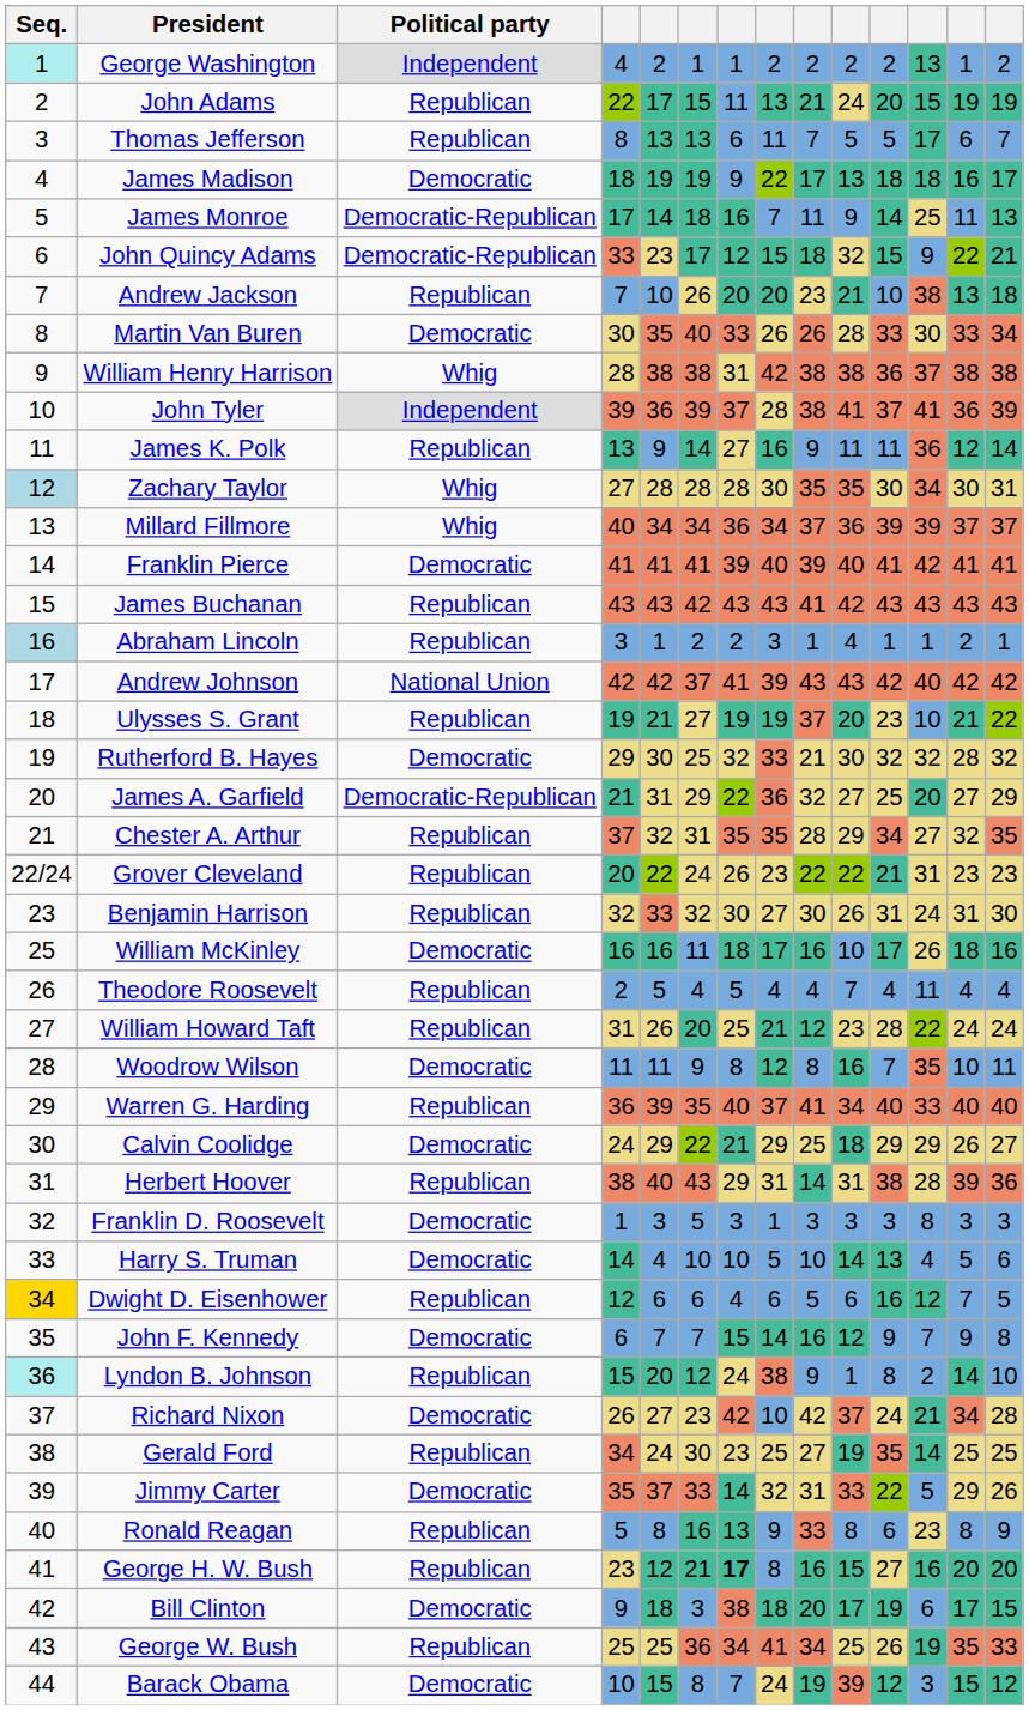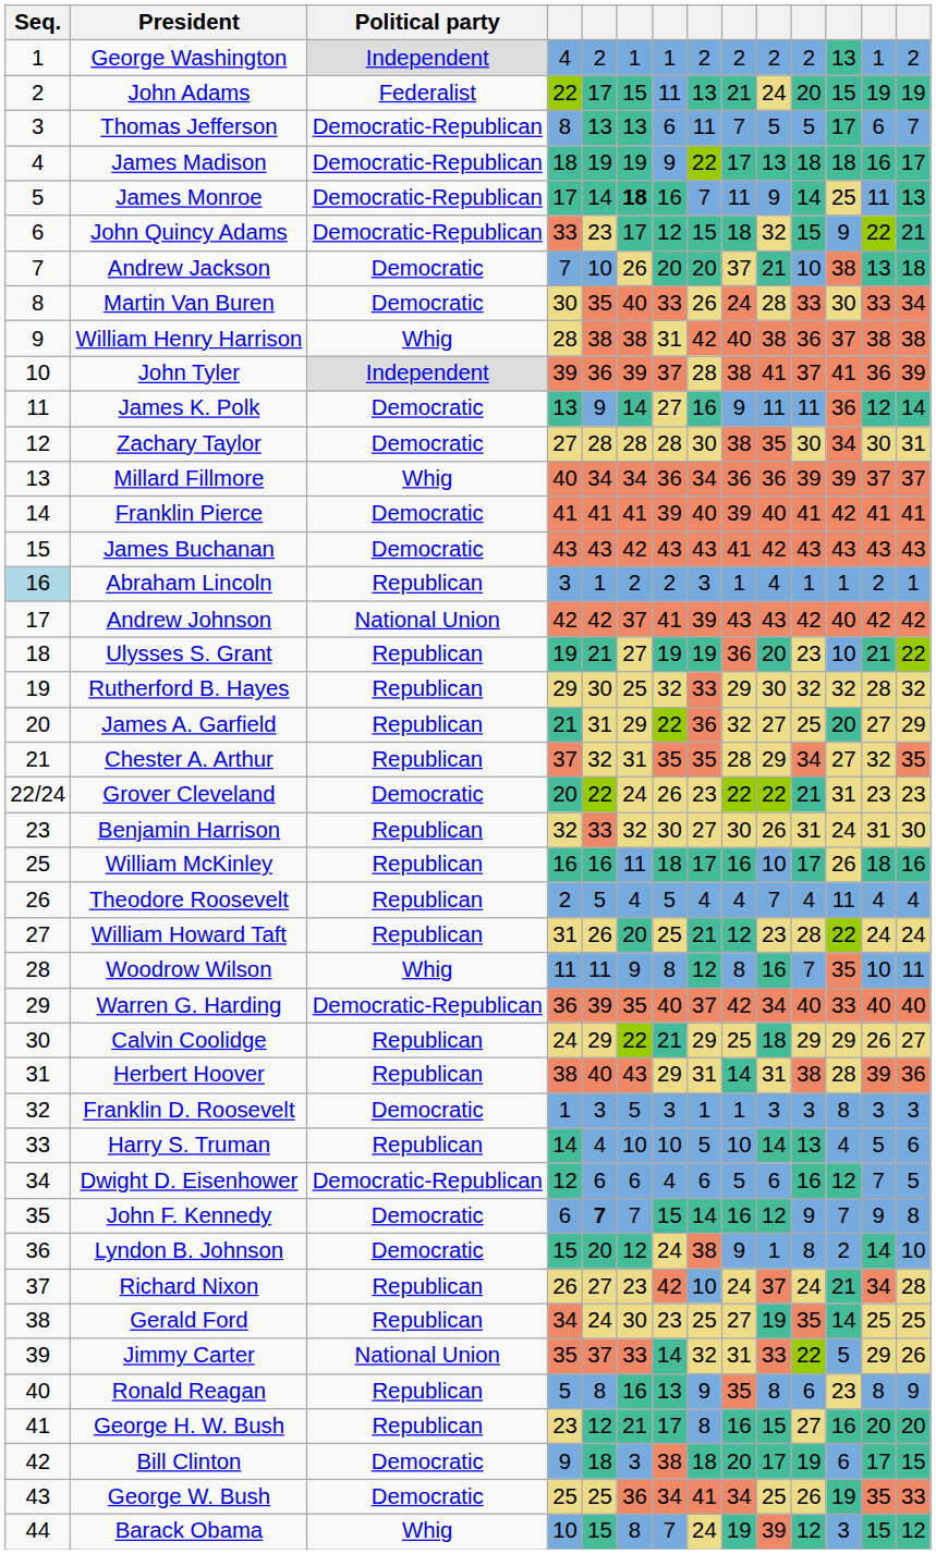George Washington | Seq.: paleturquoise background -> no background
John Adams | Political party: Republican -> Federalist
Thomas Jefferson | Political party: Republican -> Democratic-Republican
James Madison | Political party: Democratic -> Democratic-Republican
James Monroe | column 6: normal -> bold
Andrew Jackson | Political party: Republican -> Democratic
Andrew Jackson | column 9: 23 -> 37
Martin Van Buren | column 9: 26 -> 24
William Henry Harrison | column 9: 38 -> 40
James K. Polk | Political party: Republican -> Democratic
Zachary Taylor | Seq.: lightblue background -> no background
Zachary Taylor | Political party: Whig -> Democratic
Zachary Taylor | column 9: 35 -> 38
Millard Fillmore | column 9: 37 -> 36
James Buchanan | Political party: Republican -> Democratic
Ulysses S. Grant | column 9: 37 -> 36
Rutherford B. Hayes | Political party: Democratic -> Republican
Rutherford B. Hayes | column 9: 21 -> 29
James A. Garfield | Political party: Democratic-Republican -> Republican
Grover Cleveland | Political party: Republican -> Democratic
William McKinley | Political party: Democratic -> Republican
Woodrow Wilson | Political party: Democratic -> Whig
Warren G. Harding | Political party: Republican -> Democratic-Republican
Warren G. Harding | column 9: 41 -> 42
Calvin Coolidge | Political party: Democratic -> Republican
Franklin D. Roosevelt | column 9: 3 -> 1
Harry S. Truman | Political party: Democratic -> Republican
Dwight D. Eisenhower | Seq.: gold background -> no background
Dwight D. Eisenhower | Political party: Republican -> Democratic-Republican
John F. Kennedy | column 5: normal -> bold
Lyndon B. Johnson | Seq.: paleturquoise background -> no background
Lyndon B. Johnson | Political party: Republican -> Democratic
Richard Nixon | Political party: Democratic -> Republican
Richard Nixon | column 9: 42 -> 24
Jimmy Carter | Political party: Democratic -> National Union
Ronald Reagan | column 9: 33 -> 35
George H. W. Bush | column 7: bold -> normal
George W. Bush | Political party: Republican -> Democratic
Barack Obama | Political party: Democratic -> Whig
